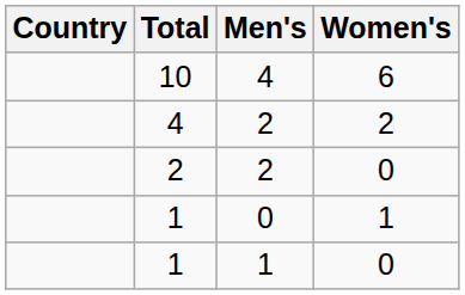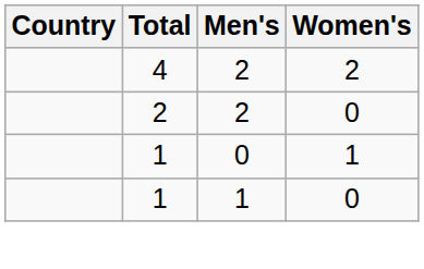- row: 10 | 4 | 6
